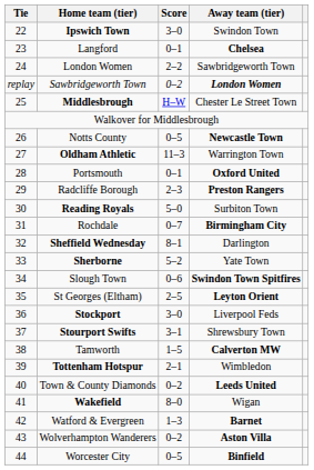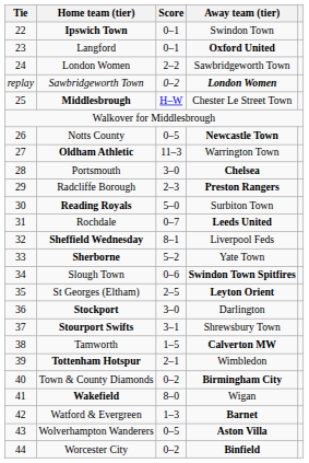Ipswich Town | Score: 3–0 -> 0–1
Langford | Away team (tier): Chelsea -> Oxford United
Portsmouth | Score: 0–1 -> 3–0
Portsmouth | Away team (tier): Oxford United -> Chelsea
Rochdale | Away team (tier): Birmingham City -> Leeds United
Sheffield Wednesday | Away team (tier): Darlington -> Liverpool Feds
Stockport | Away team (tier): Liverpool Feds -> Darlington
Town & County Diamonds | Away team (tier): Leeds United -> Birmingham City
Wolverhampton Wanderers | Score: 0–2 -> 0–5
Worcester City | Score: 0–5 -> 0–2
